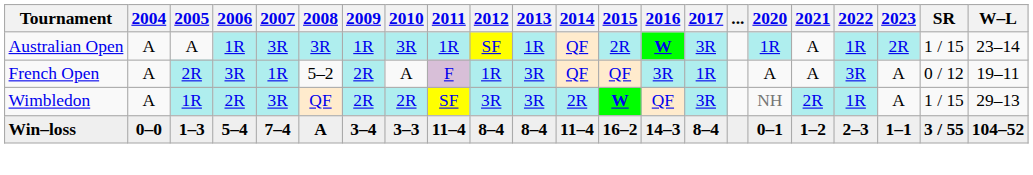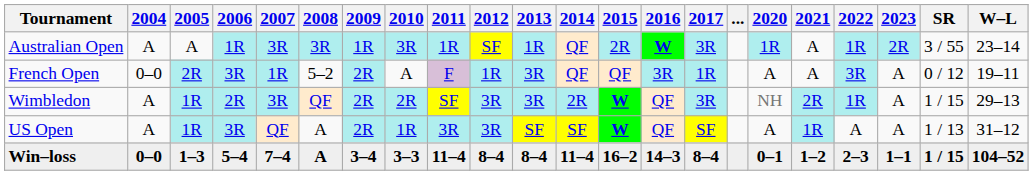Australian Open | SR: 1 / 15 -> 3 / 55
French Open | 2004: A -> 0–0
+ row: US Open | A | 1R | 3R | QF | A | 2R | 1R | 3R | 3R | SF | SF | W | QF | SF | A | 1R | A | A | 1 / 13 | 31–12
Win–loss | SR: 3 / 55 -> 1 / 15
